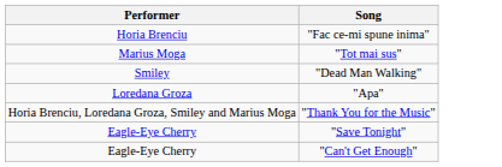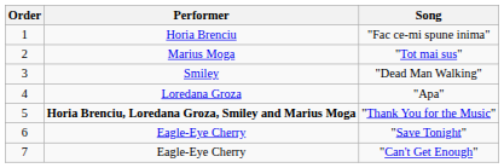+ column: Order | 1 | 2 | 3 | 4 | 5 | 6 | 7
"Thank You for the Music" | Performer: normal -> bold
